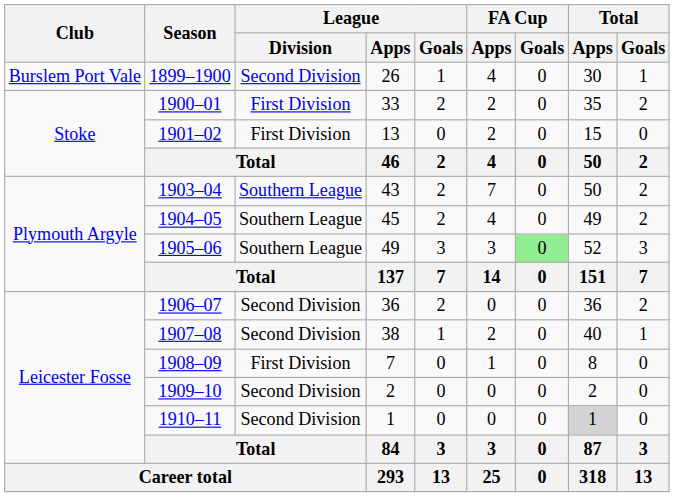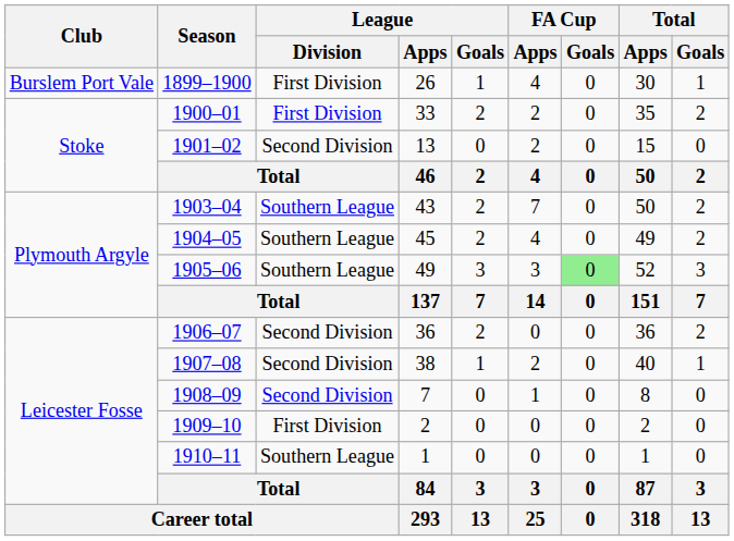1899–1900 | League / Division: Second Division -> First Division
1901–02 | League / Division: First Division -> Second Division
1908–09 | League / Division: First Division -> Second Division
1909–10 | League / Division: Second Division -> First Division
1910–11 | League / Division: Second Division -> Southern League
1910–11 | Total / Apps: lightgrey background -> no background
